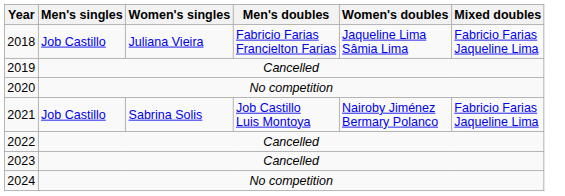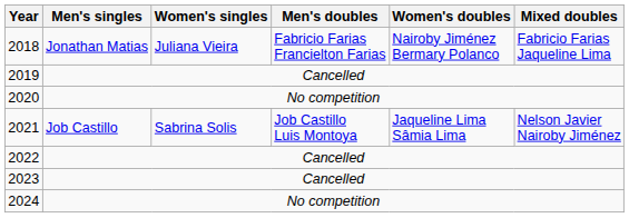2018 | Men's singles: Job Castillo -> Jonathan Matias
2018 | Women's doubles: Jaqueline Lima Sâmia Lima -> Nairoby Jiménez Bermary Polanco
2021 | Women's doubles: Nairoby Jiménez Bermary Polanco -> Jaqueline Lima Sâmia Lima
2021 | Mixed doubles: Fabricio Farias Jaqueline Lima -> Nelson Javier Nairoby Jiménez
